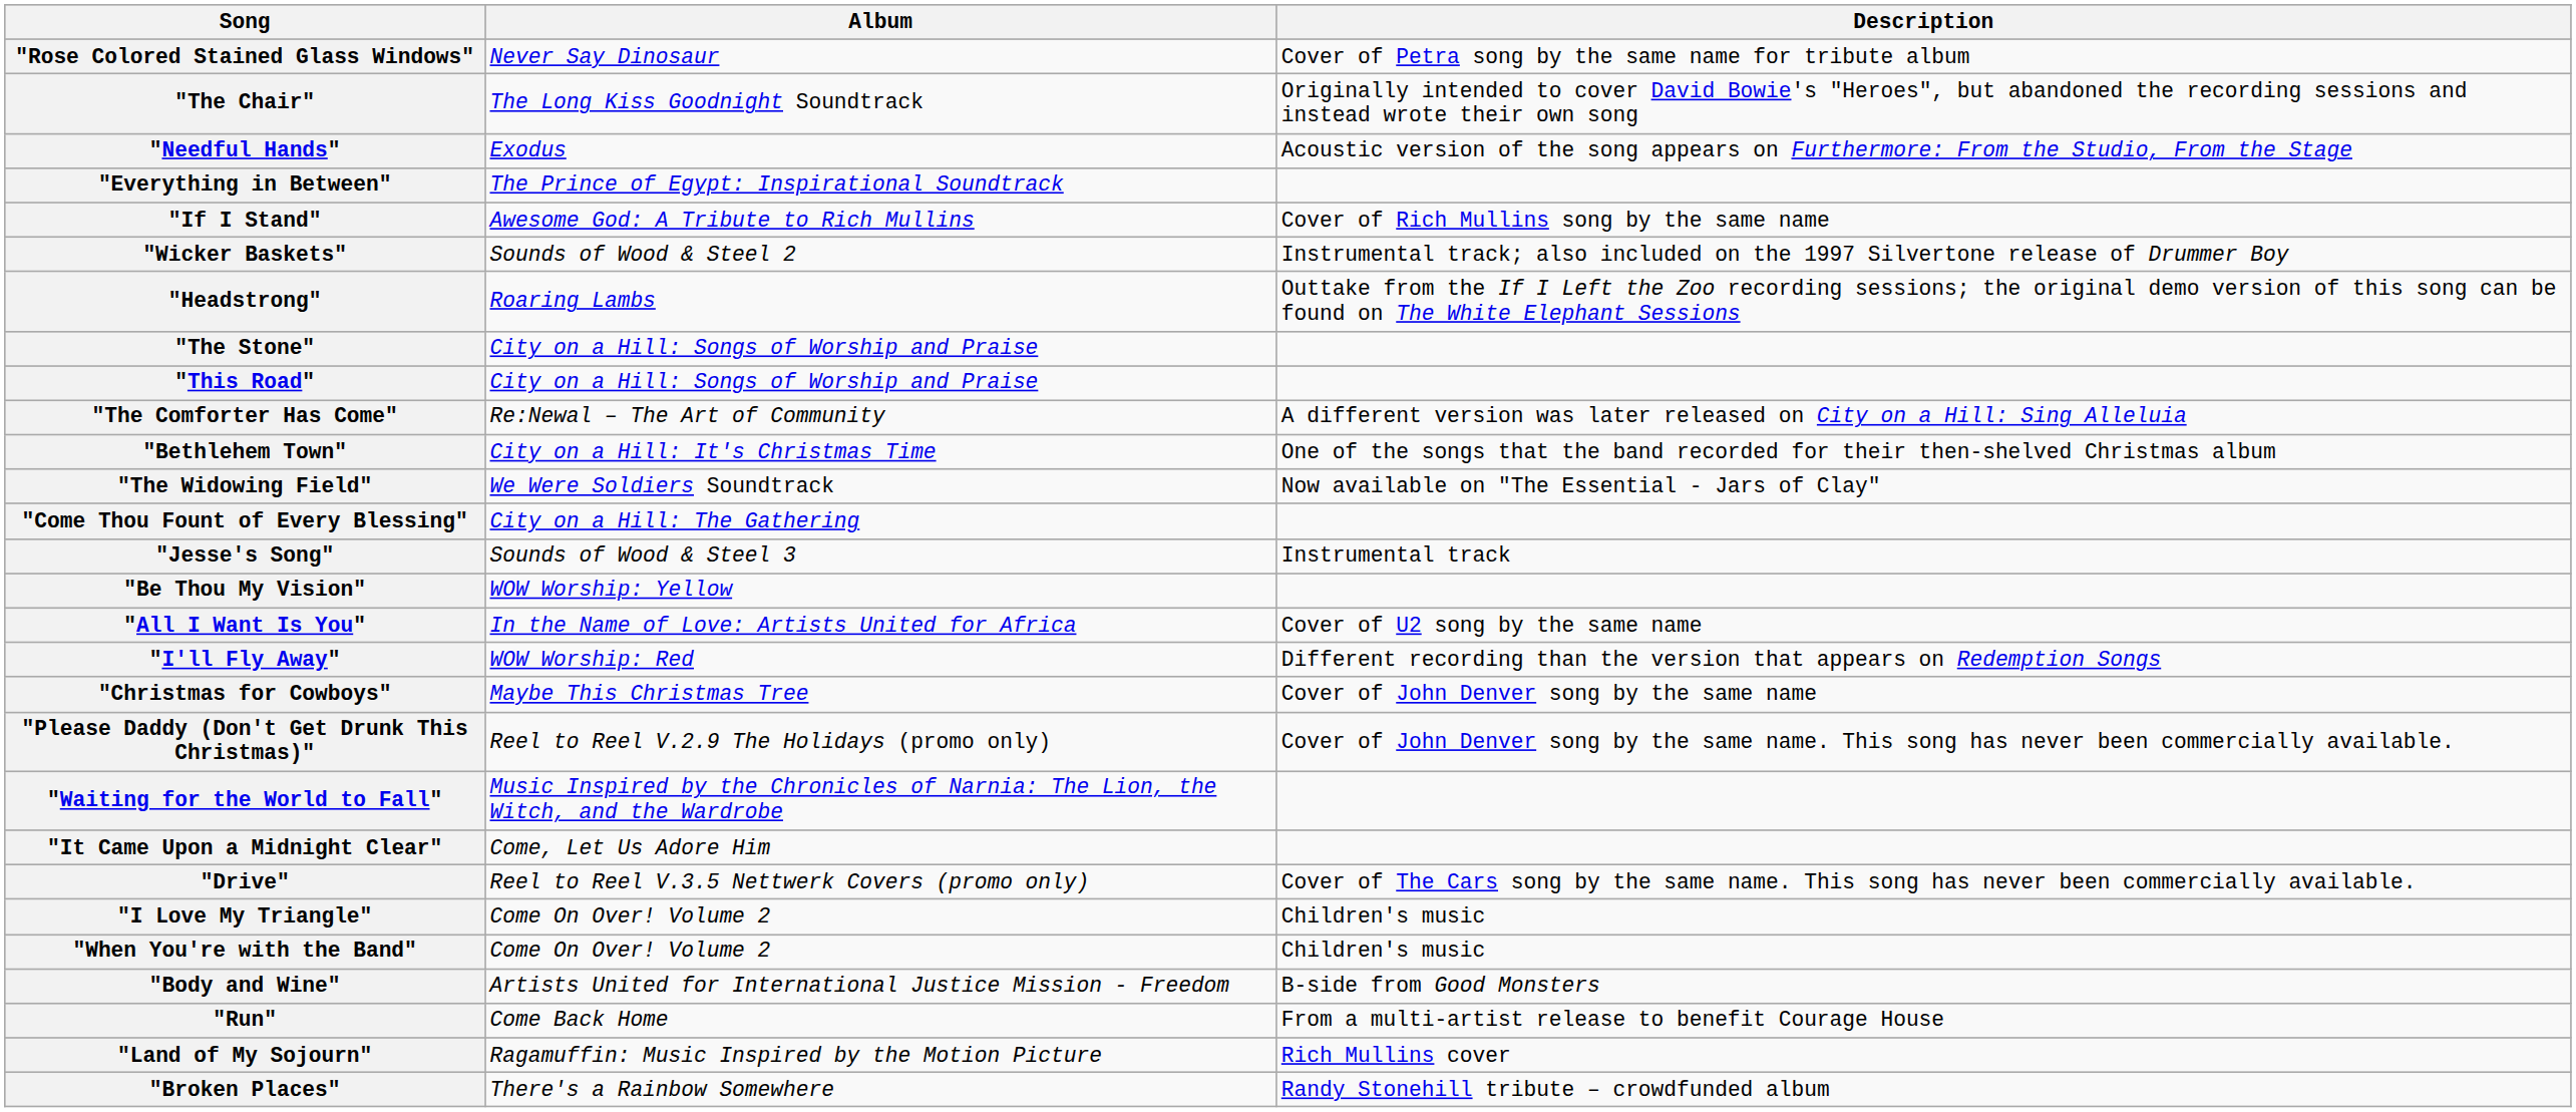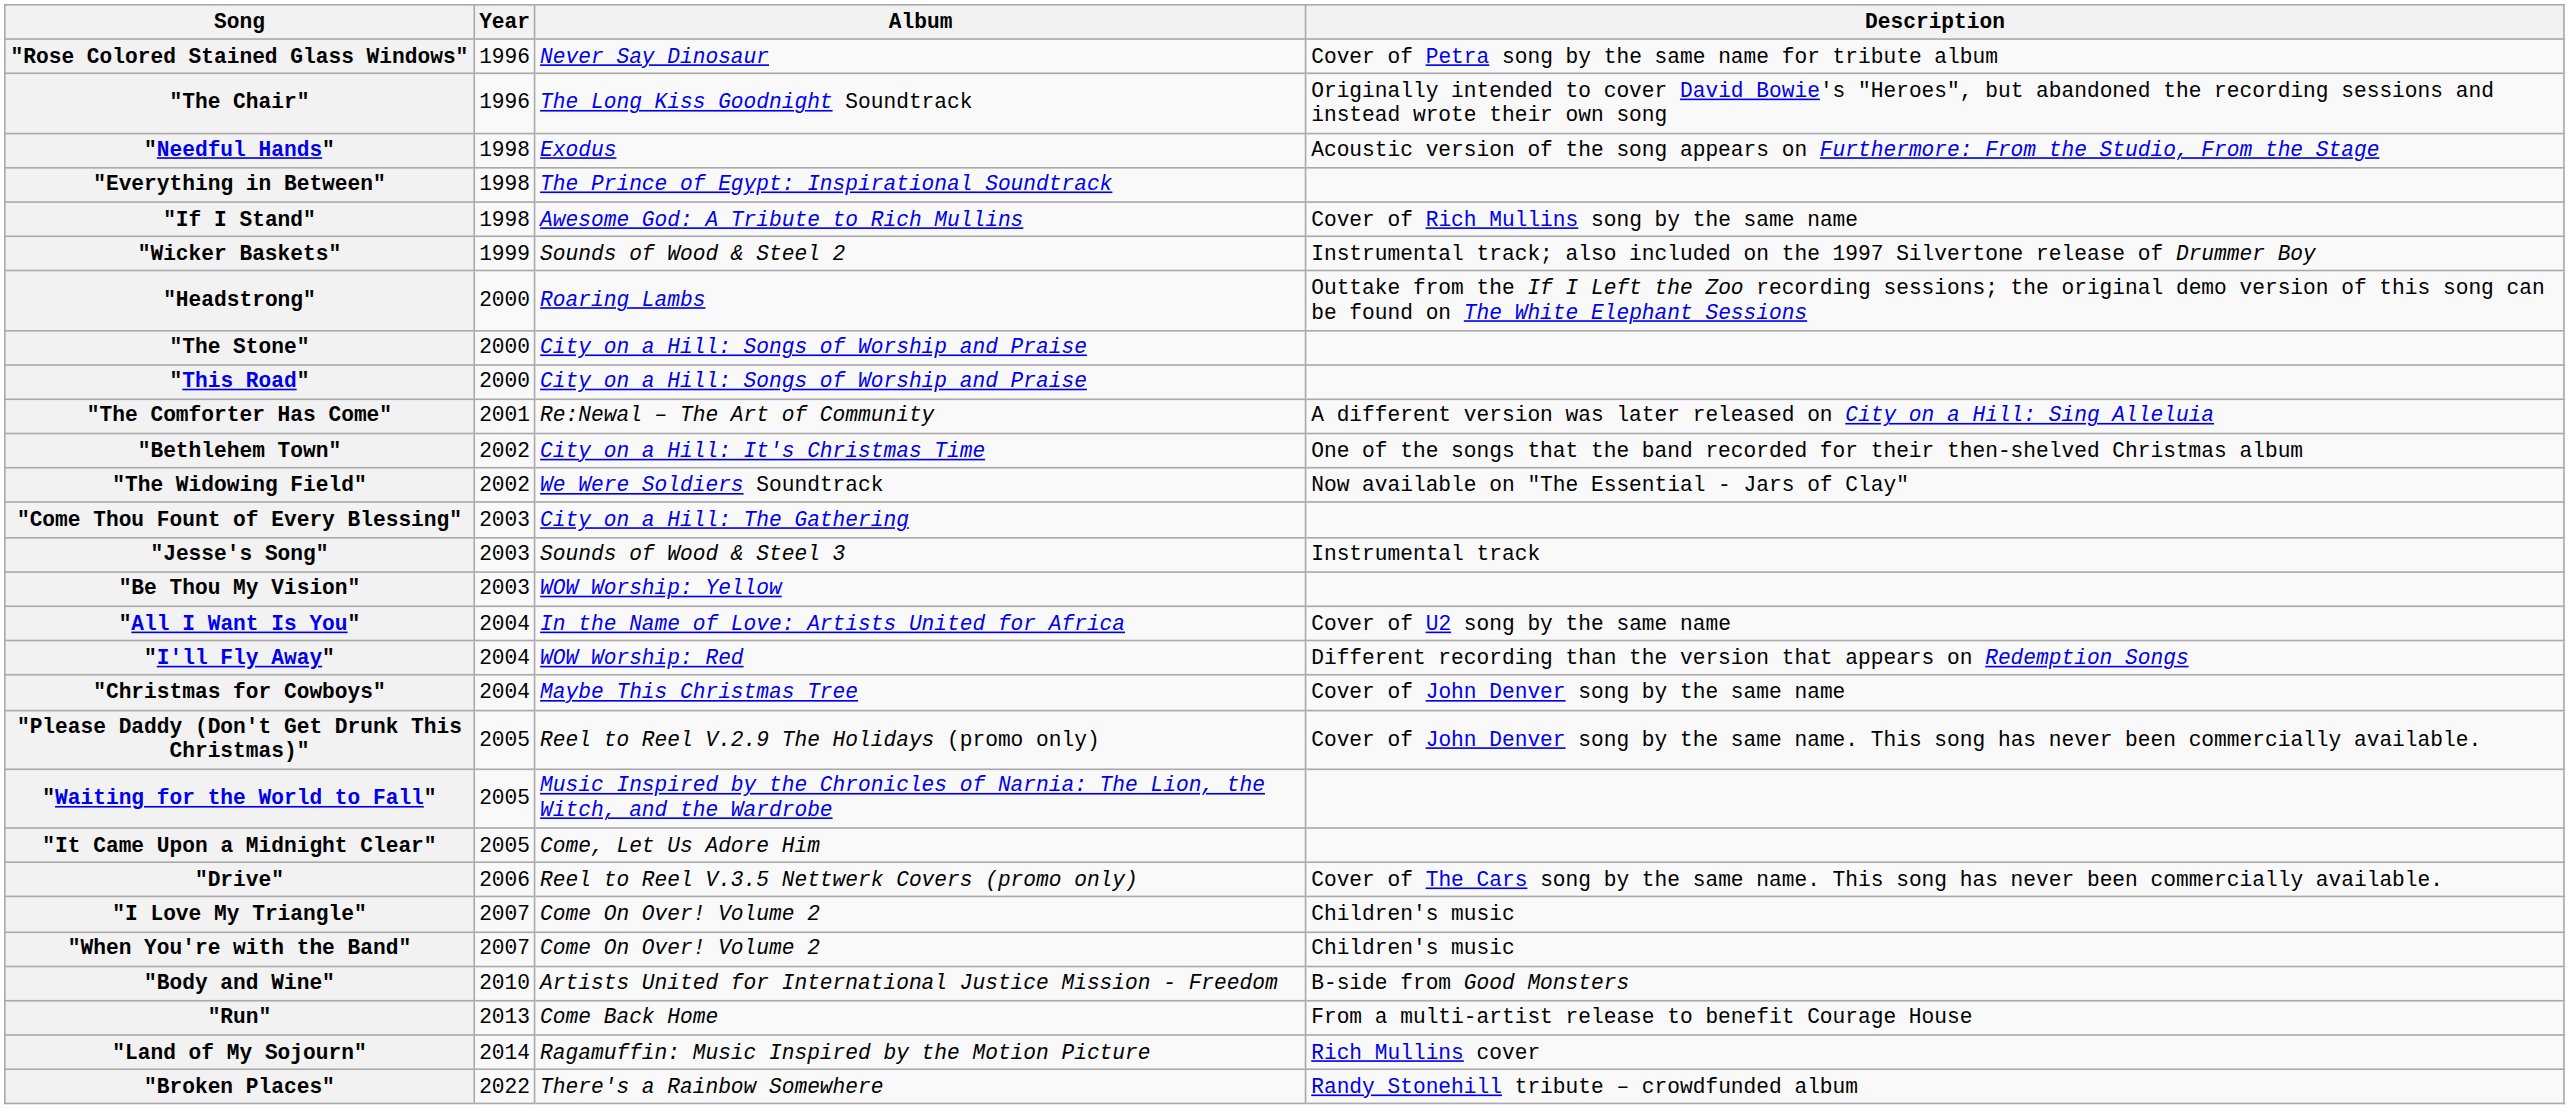+ column: Year | 1996 | 1996 | 1998 | 1998 | 1998 | 1999 | 2000 | 2000 | 2000 | 2001 | 2002 | 2002 | 2003 | 2003 | 2003 | 2004 | 2004 | 2004 | 2005 | 2005 | 2005 | 2006 | 2007 | 2007 | 2010 | 2013 | 2014 | 2022
